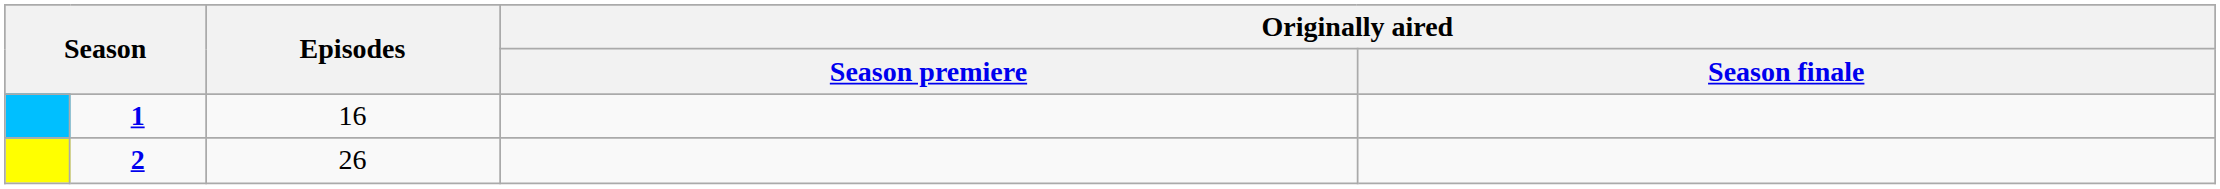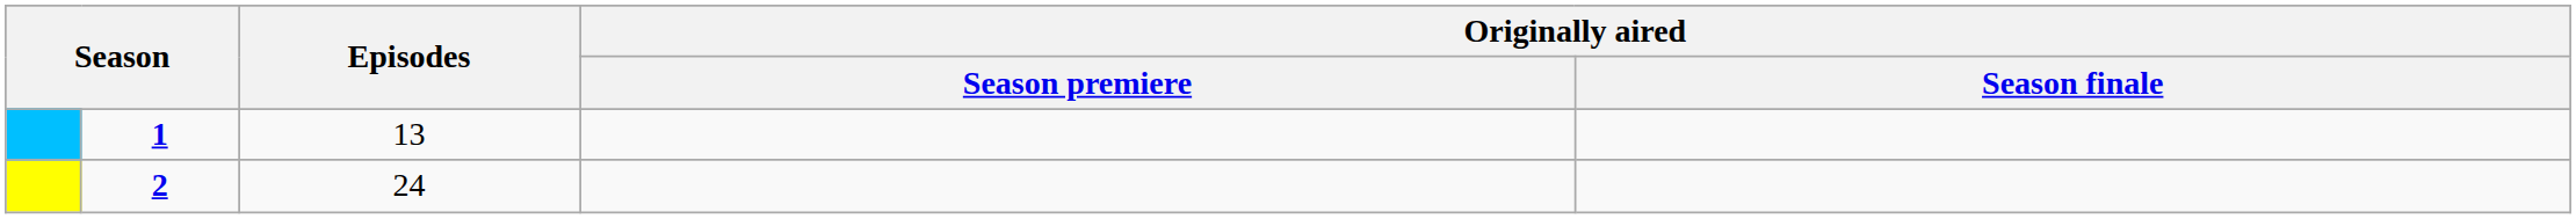1 | Episodes: 16 -> 13
2 | Episodes: 26 -> 24
